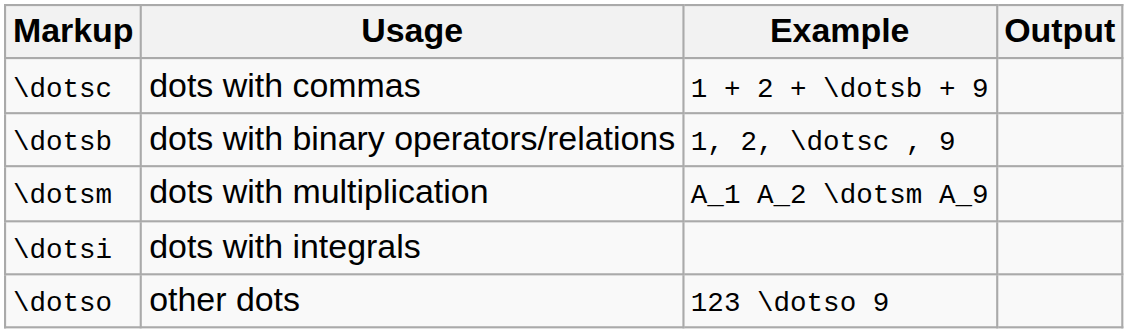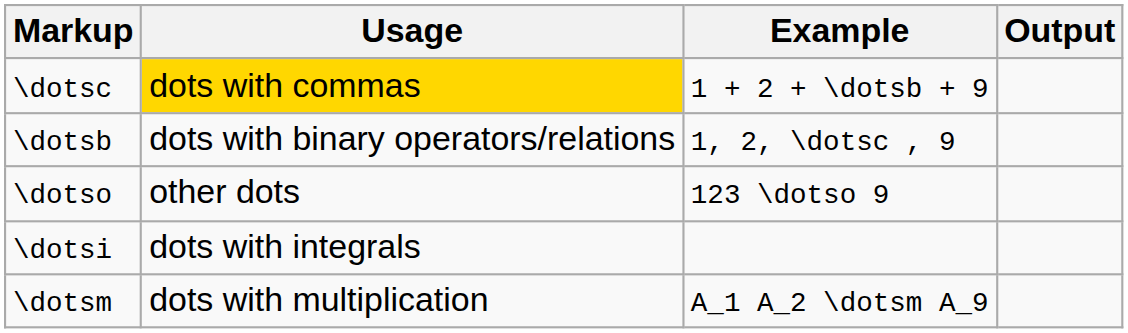\dotsc | Usage: no background -> gold background
rows swapped: \dotsm <-> \dotso
